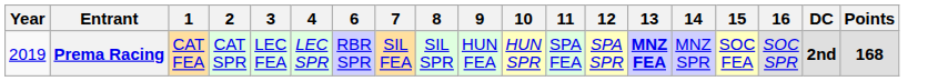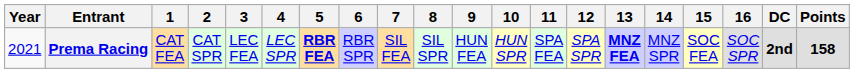+ column: 5 | RBR FEA
Prema Racing | Year: 2019 -> 2021
Prema Racing | Points: 168 -> 158
